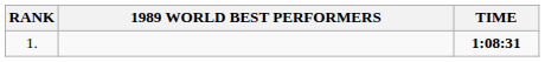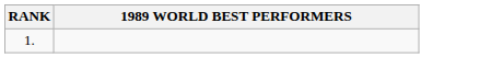- column: TIME | 1:08:31
